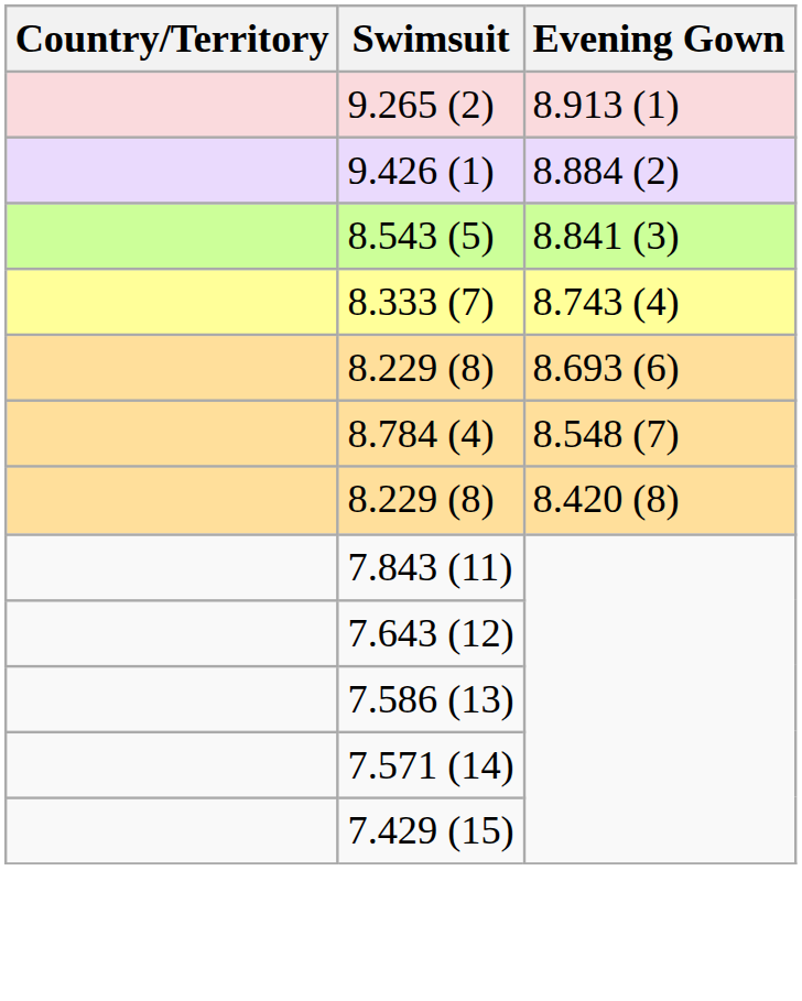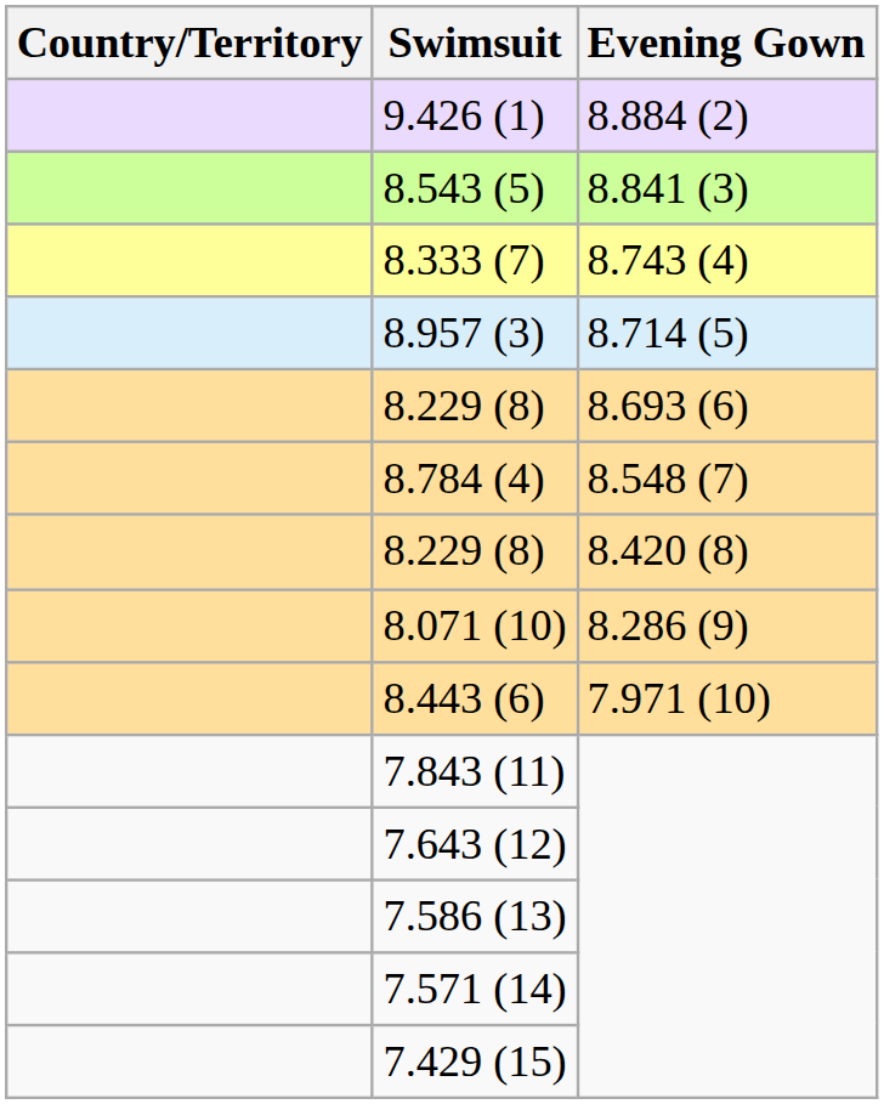- row: 9.265 (2) | 8.913 (1)
+ row: 8.957 (3) | 8.714 (5)
+ row: 8.071 (10) | 8.286 (9)
+ row: 8.443 (6) | 7.971 (10)
